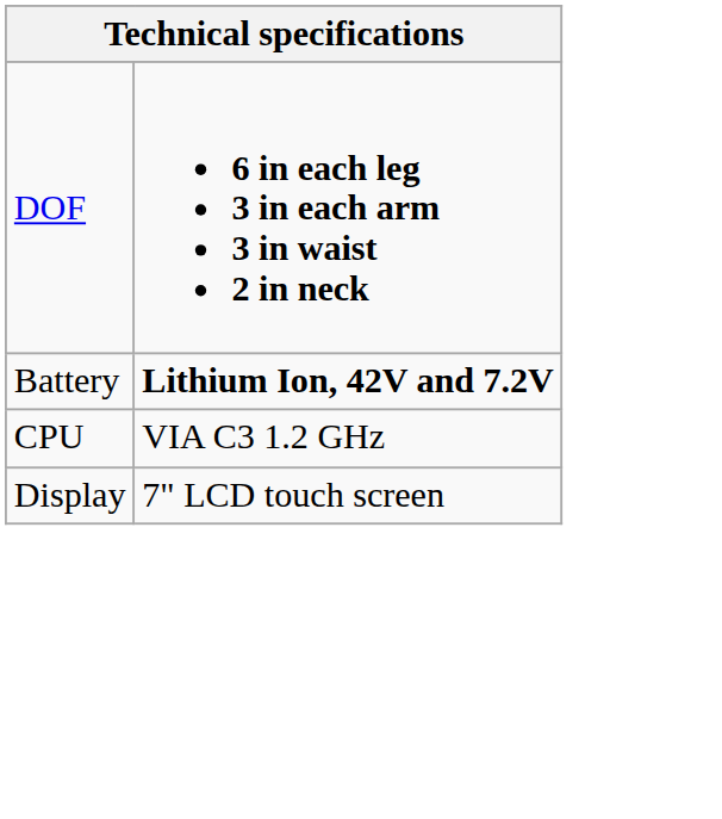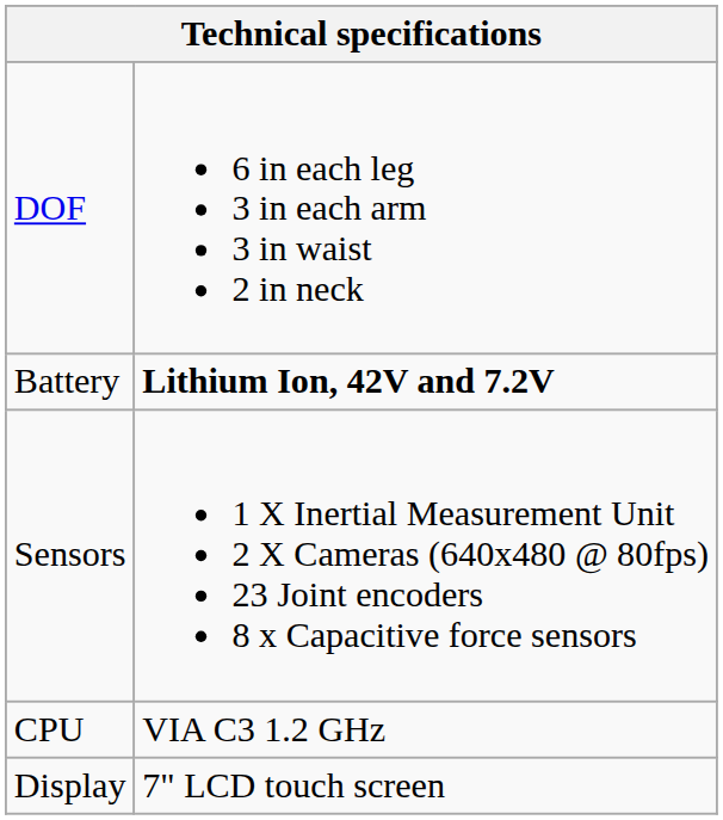DOF | column 2: bold -> normal
+ row: Sensors | 1 X Inertial Measurement Unit 2 X Cameras (640x480 @ 80fps) 23 Joint encoders 8 x Capacitive force sensors
